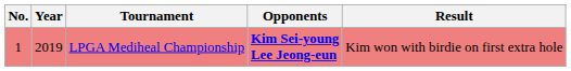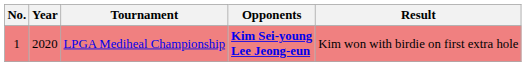LPGA Mediheal Championship | Year: 2019 -> 2020
